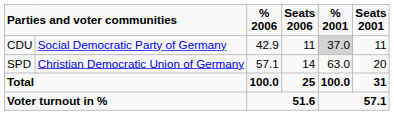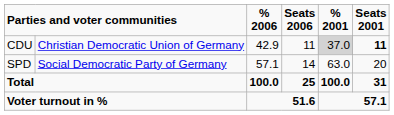CDU | column 2: Social Democratic Party of Germany -> Christian Democratic Union of Germany
CDU | Seats 2001: normal -> bold
SPD | column 2: Christian Democratic Union of Germany -> Social Democratic Party of Germany
